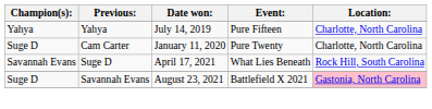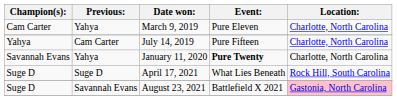+ row: Cam Carter | Yahya | March 9, 2019 | Pure Eleven | Charlotte, North Carolina
July 14, 2019 | Previous:: Yahya -> Cam Carter
January 11, 2020 | Champion(s):: Suge D -> Savannah Evans
January 11, 2020 | Previous:: Cam Carter -> Yahya
January 11, 2020 | Event:: normal -> bold
April 17, 2021 | Champion(s):: Savannah Evans -> Suge D
